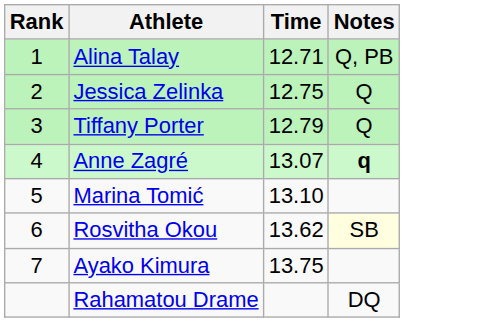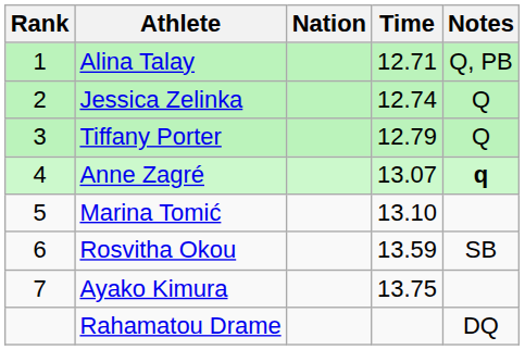+ column: Nation
Jessica Zelinka | Time: 12.75 -> 12.74
Rosvitha Okou | Time: 13.62 -> 13.59
Rosvitha Okou | Notes: lightyellow background -> no background
